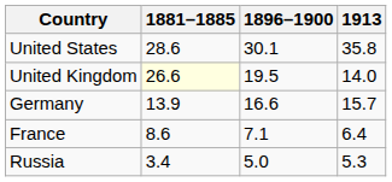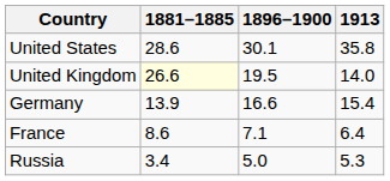Germany | 1913: 15.7 -> 15.4
